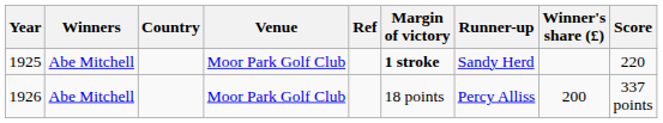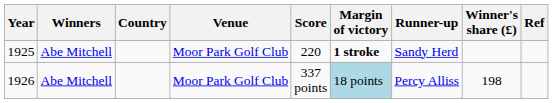columns swapped: Score <-> Ref
1926 | Margin of victory: no background -> lightblue background
1926 | Winner's share (£): 200 -> 198
